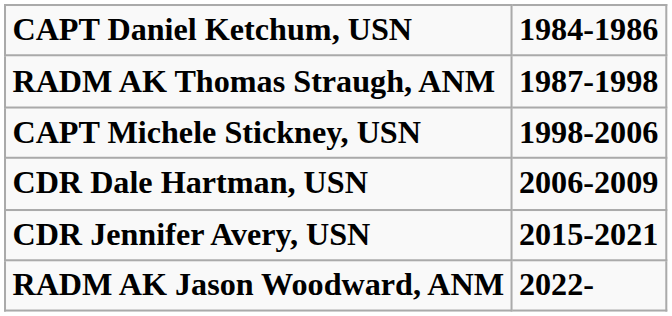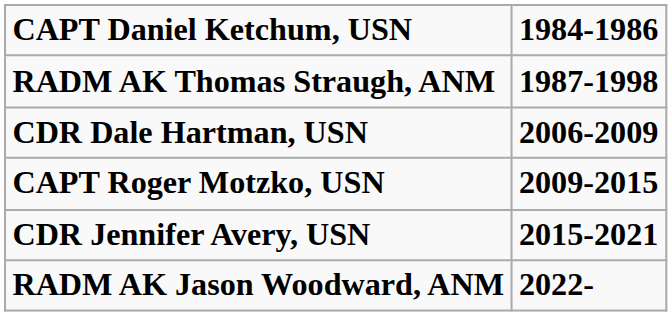- row: CAPT Michele Stickney, USN | 1998-2006
+ row: CAPT Roger Motzko, USN | 2009-2015
